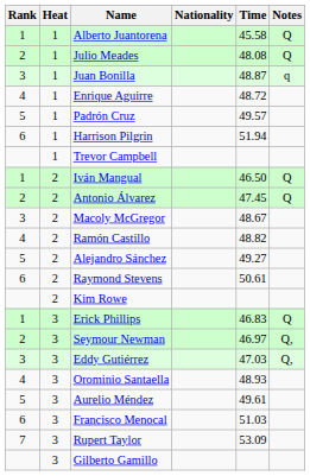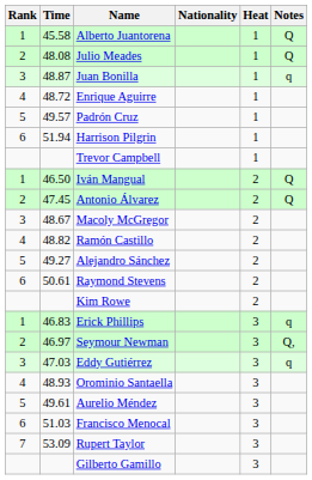columns swapped: Heat <-> Time
Erick Phillips | Notes: Q -> q
Eddy Gutiérrez | Notes: Q, -> q
